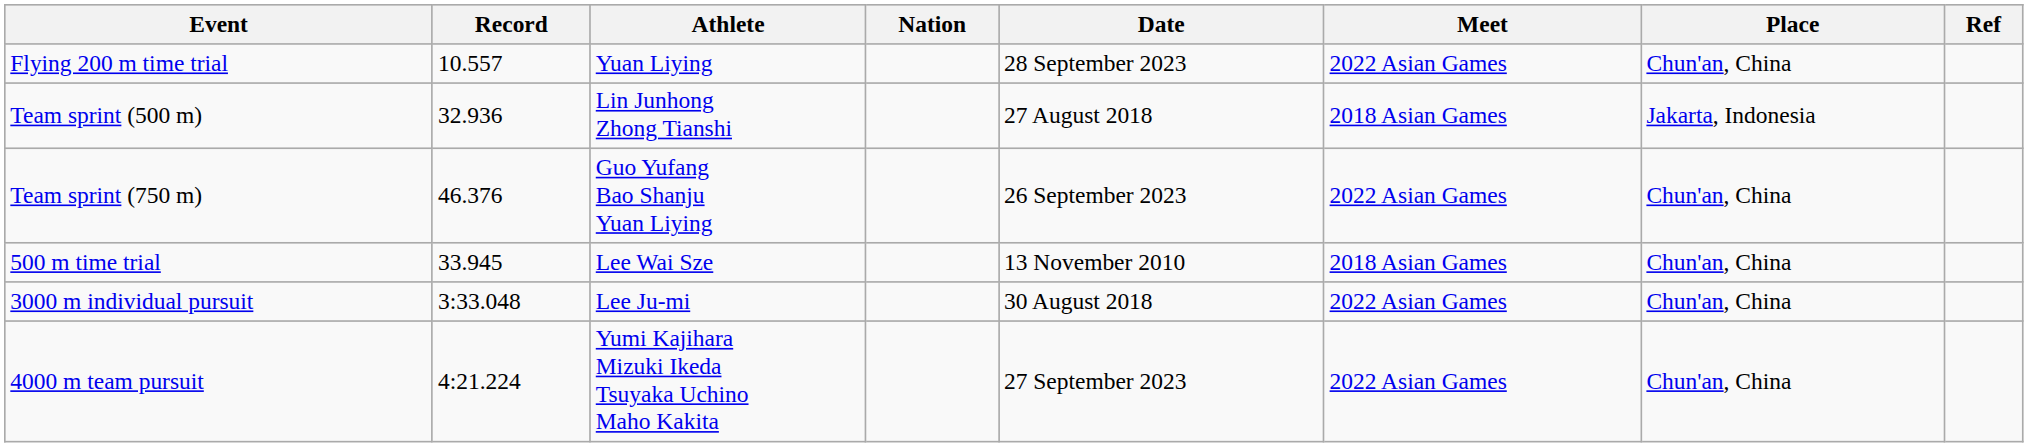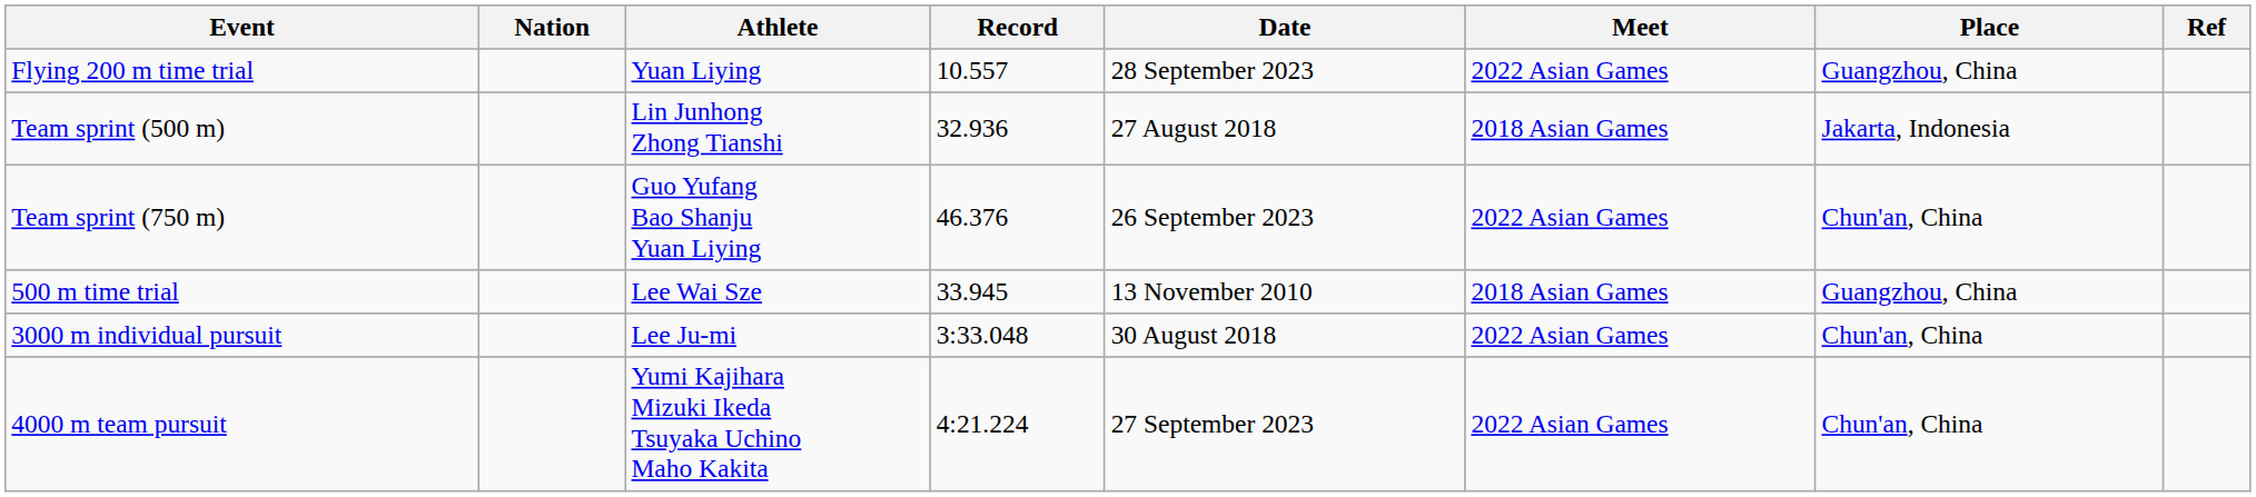columns swapped: Record <-> Nation
Flying 200 m time trial | Place: Chun'an, China -> Guangzhou, China
500 m time trial | Place: Chun'an, China -> Guangzhou, China
